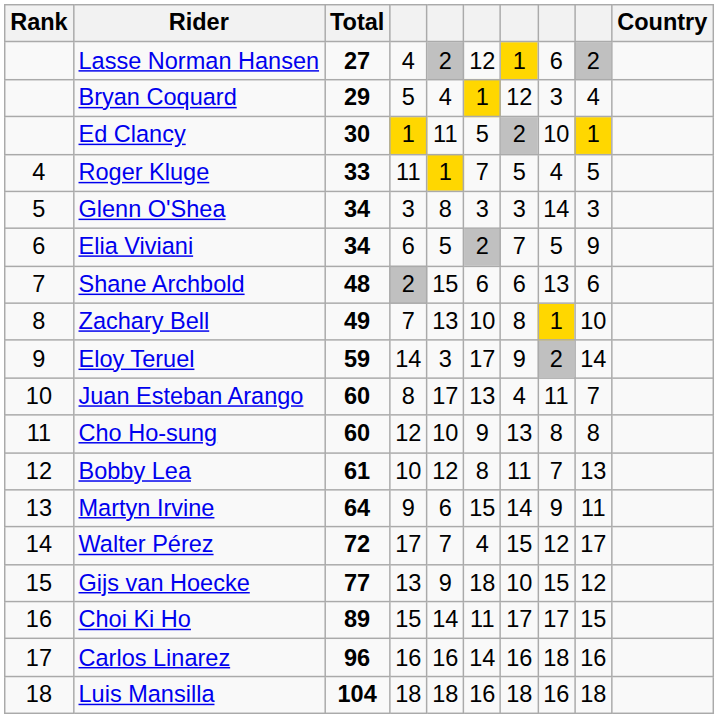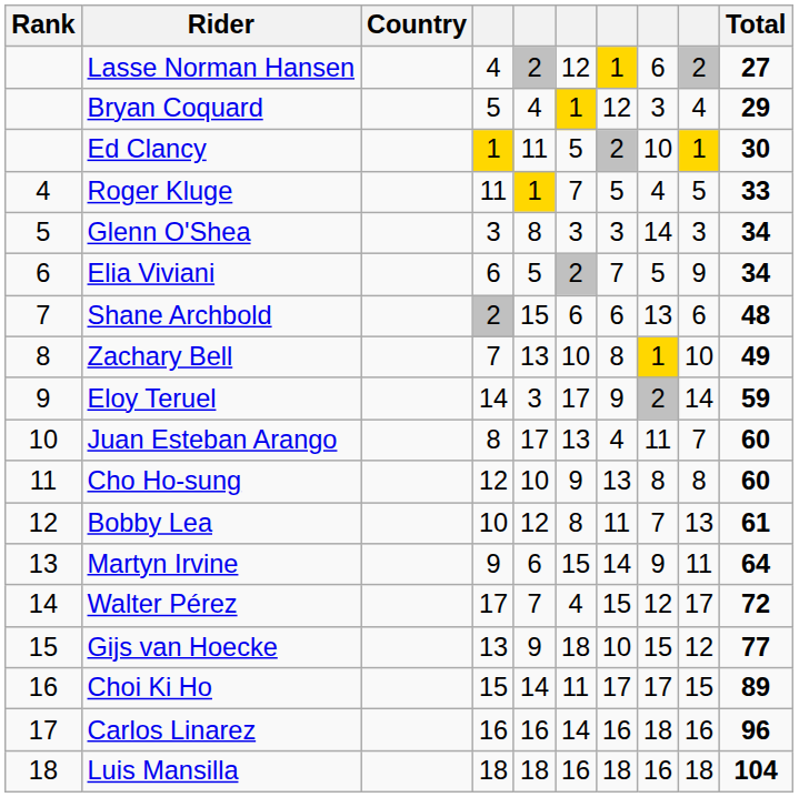columns swapped: Country <-> Total
